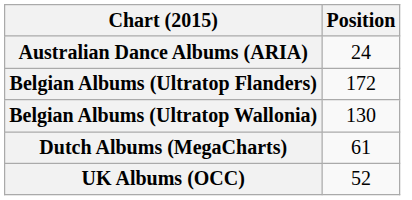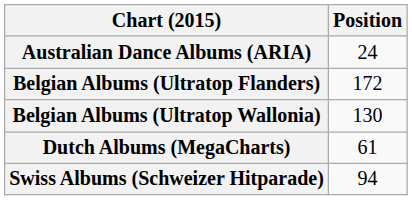+ row: Swiss Albums (Schweizer Hitparade) | 94
- row: UK Albums (OCC) | 52
